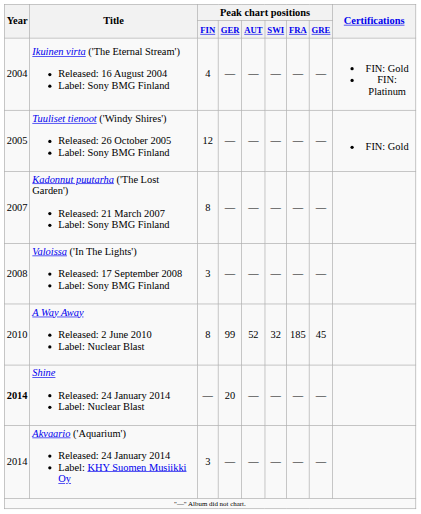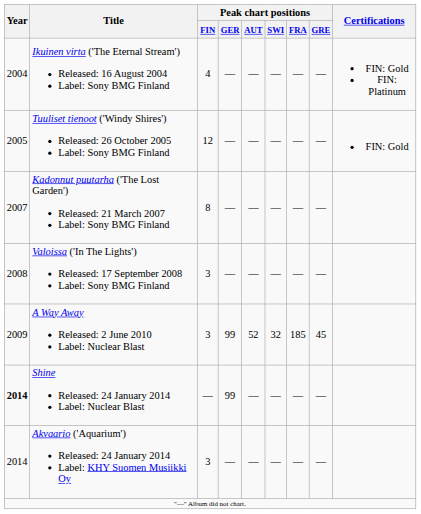A Way Away Released: 2 June 2010 Label: Nuclear Blast | Year: 2010 -> 2009
A Way Away Released: 2 June 2010 Label: Nuclear Blast | Peak chart positions / FIN: 8 -> 3
Shine Released: 24 January 2014 Label: Nuclear Blast | Peak chart positions / GER: 20 -> 99
